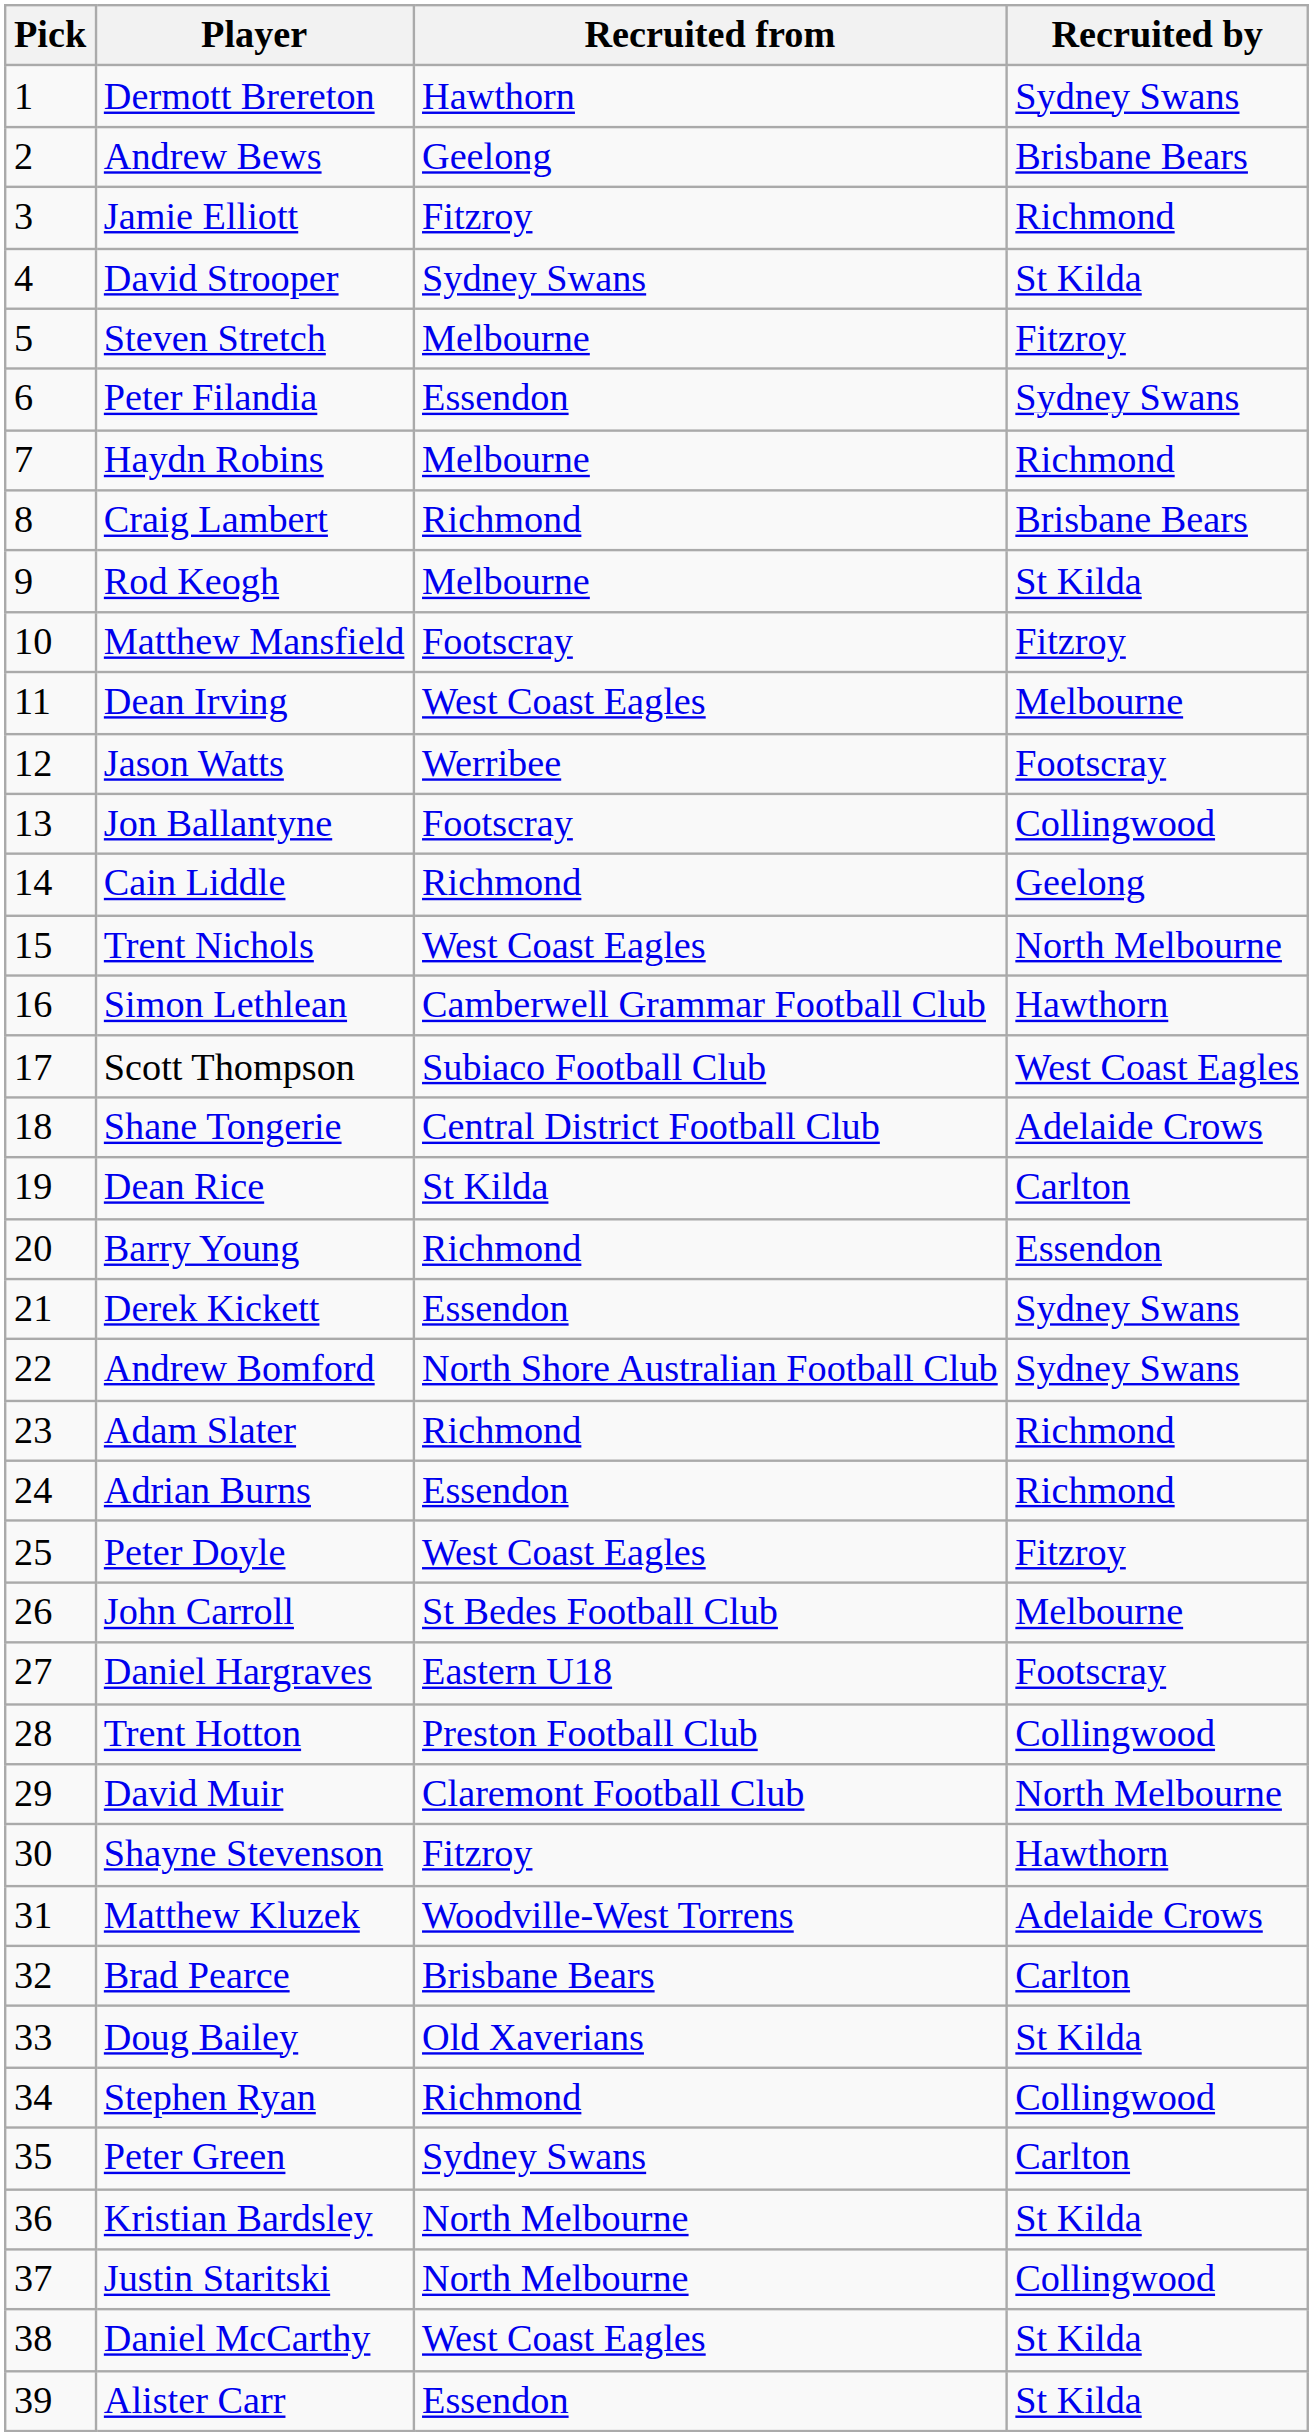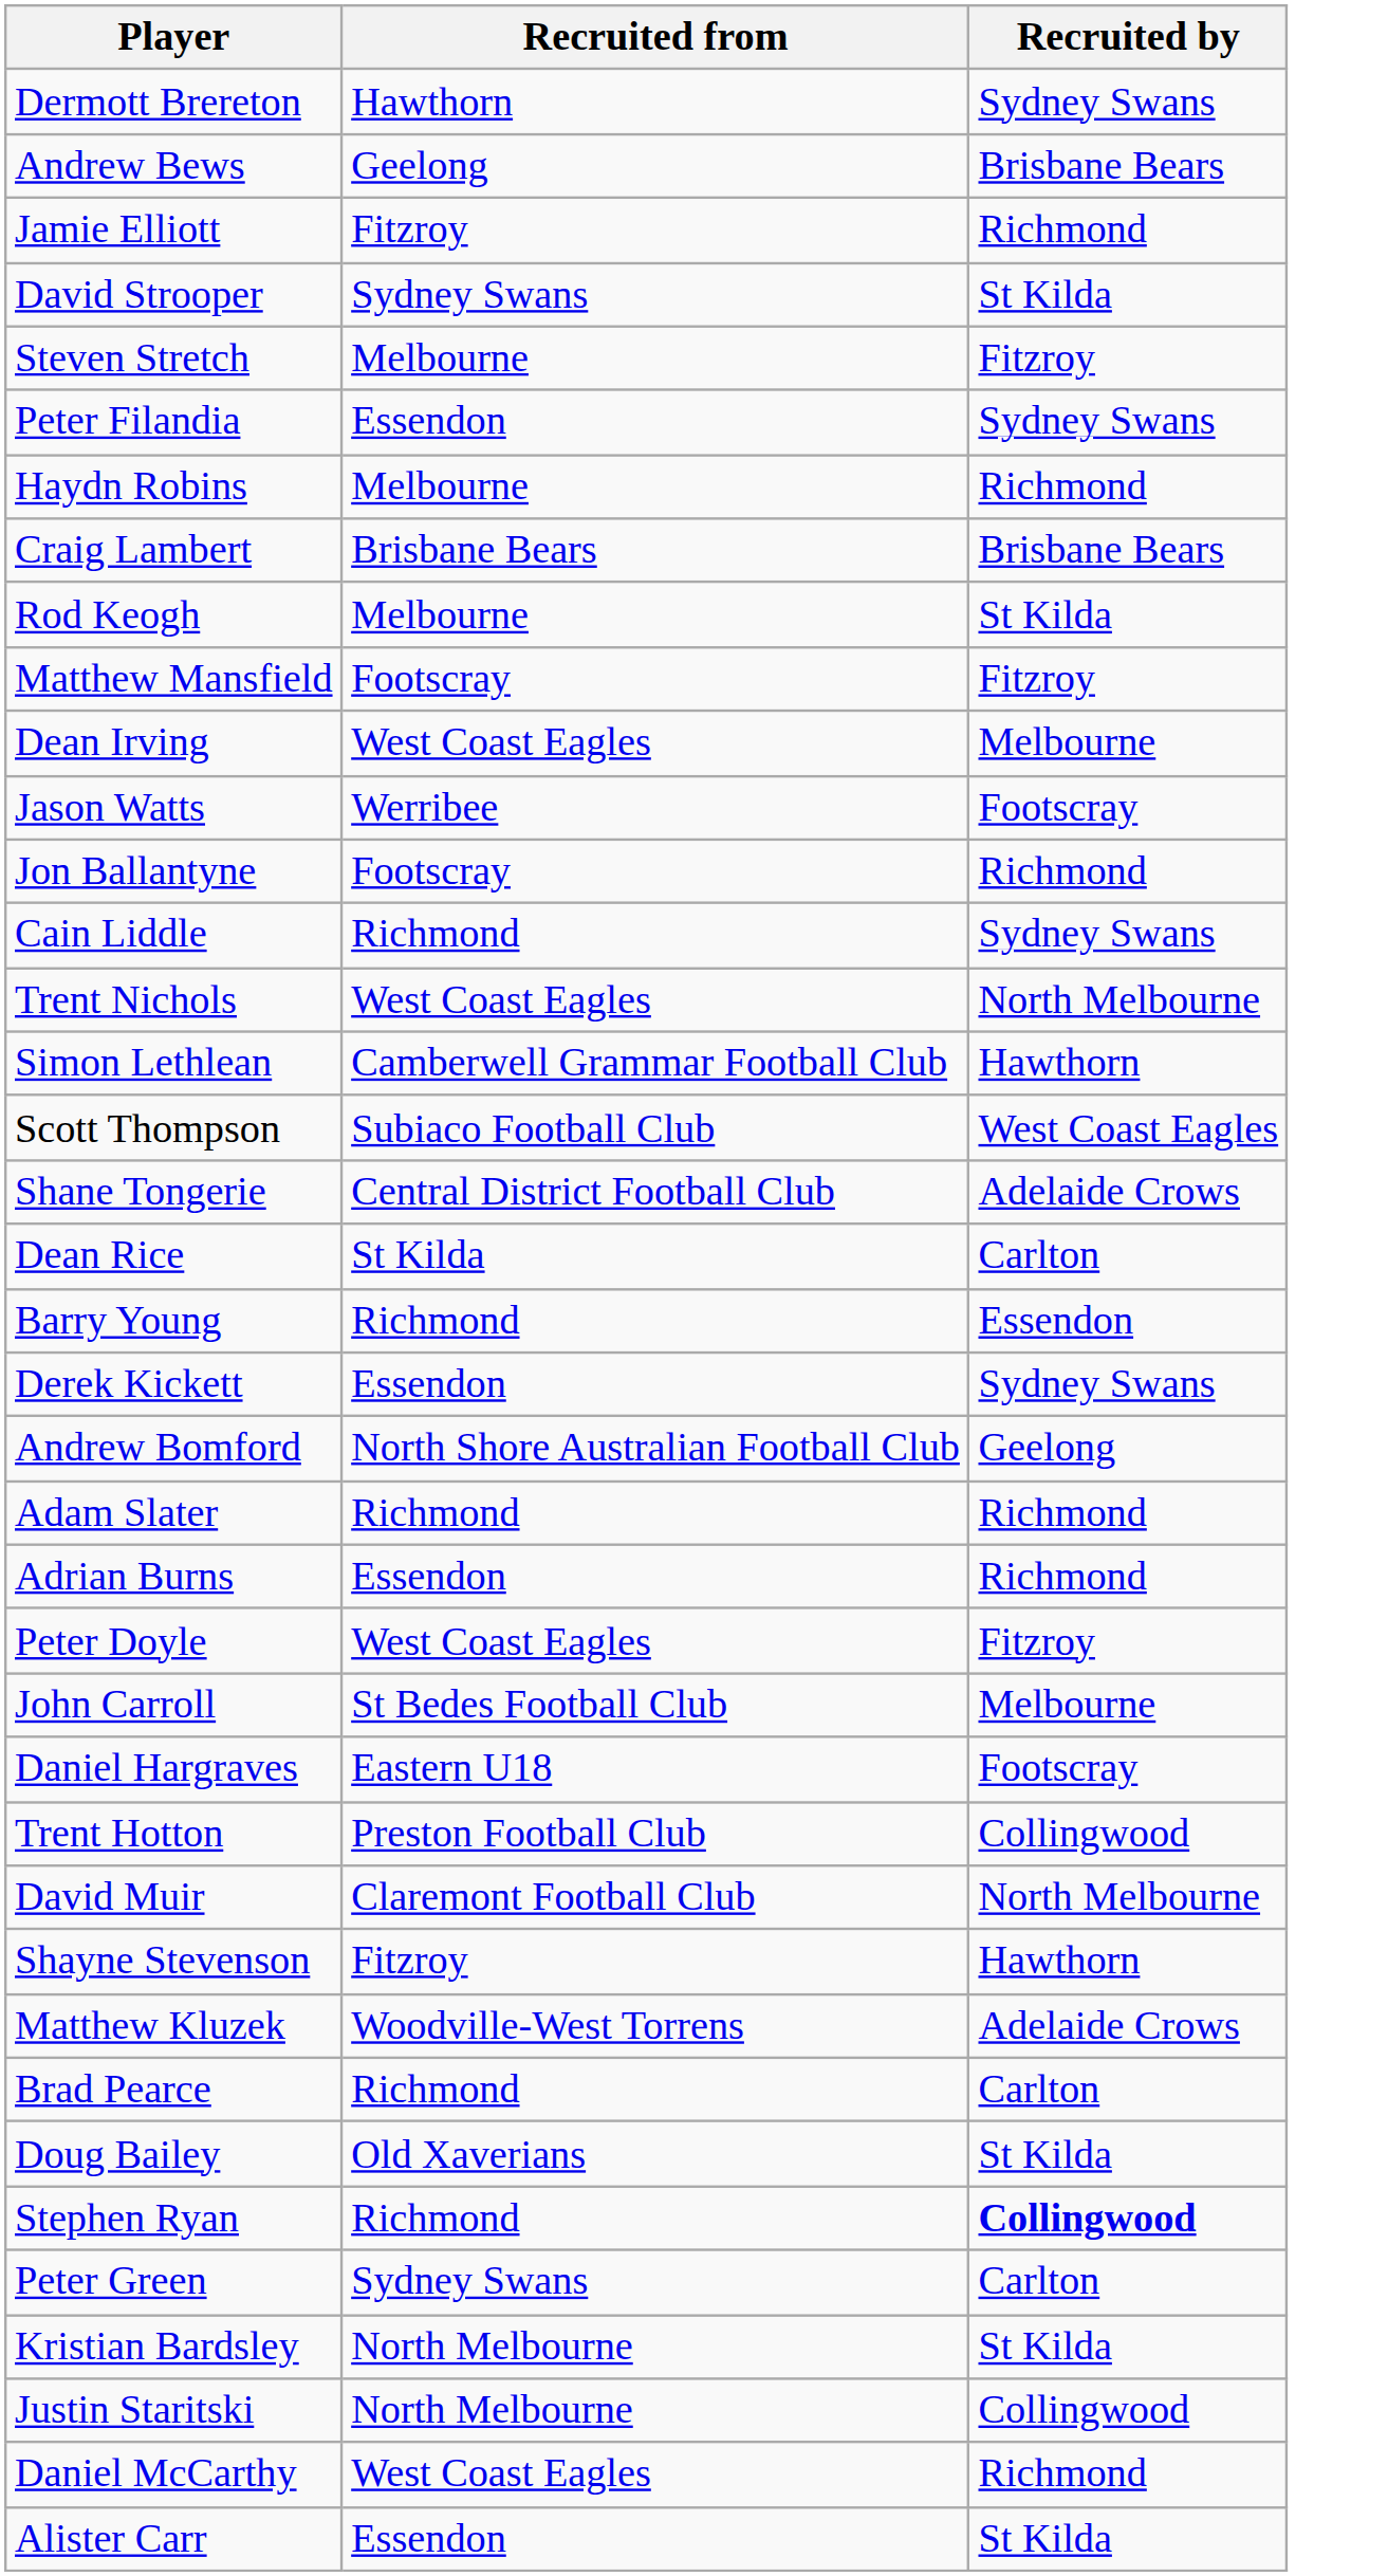- column: Pick | 1 | 2 | 3 | 4 | 5 | 6 | 7 | 8 | 9 | 10 | 11 | 12 | 13 | 14 | 15 | 16 | 17 | 18 | 19 | 20 | 21 | 22 | 23 | 24 | 25 | 26 | 27 | 28 | 29 | 30 | 31 | 32 | 33 | 34 | 35 | 36 | 37 | 38 | 39
Craig Lambert | Recruited from: Richmond -> Brisbane Bears
Jon Ballantyne | Recruited by: Collingwood -> Richmond
Cain Liddle | Recruited by: Geelong -> Sydney Swans
Andrew Bomford | Recruited by: Sydney Swans -> Geelong
Brad Pearce | Recruited from: Brisbane Bears -> Richmond
Stephen Ryan | Recruited by: normal -> bold
Daniel McCarthy | Recruited by: St Kilda -> Richmond
